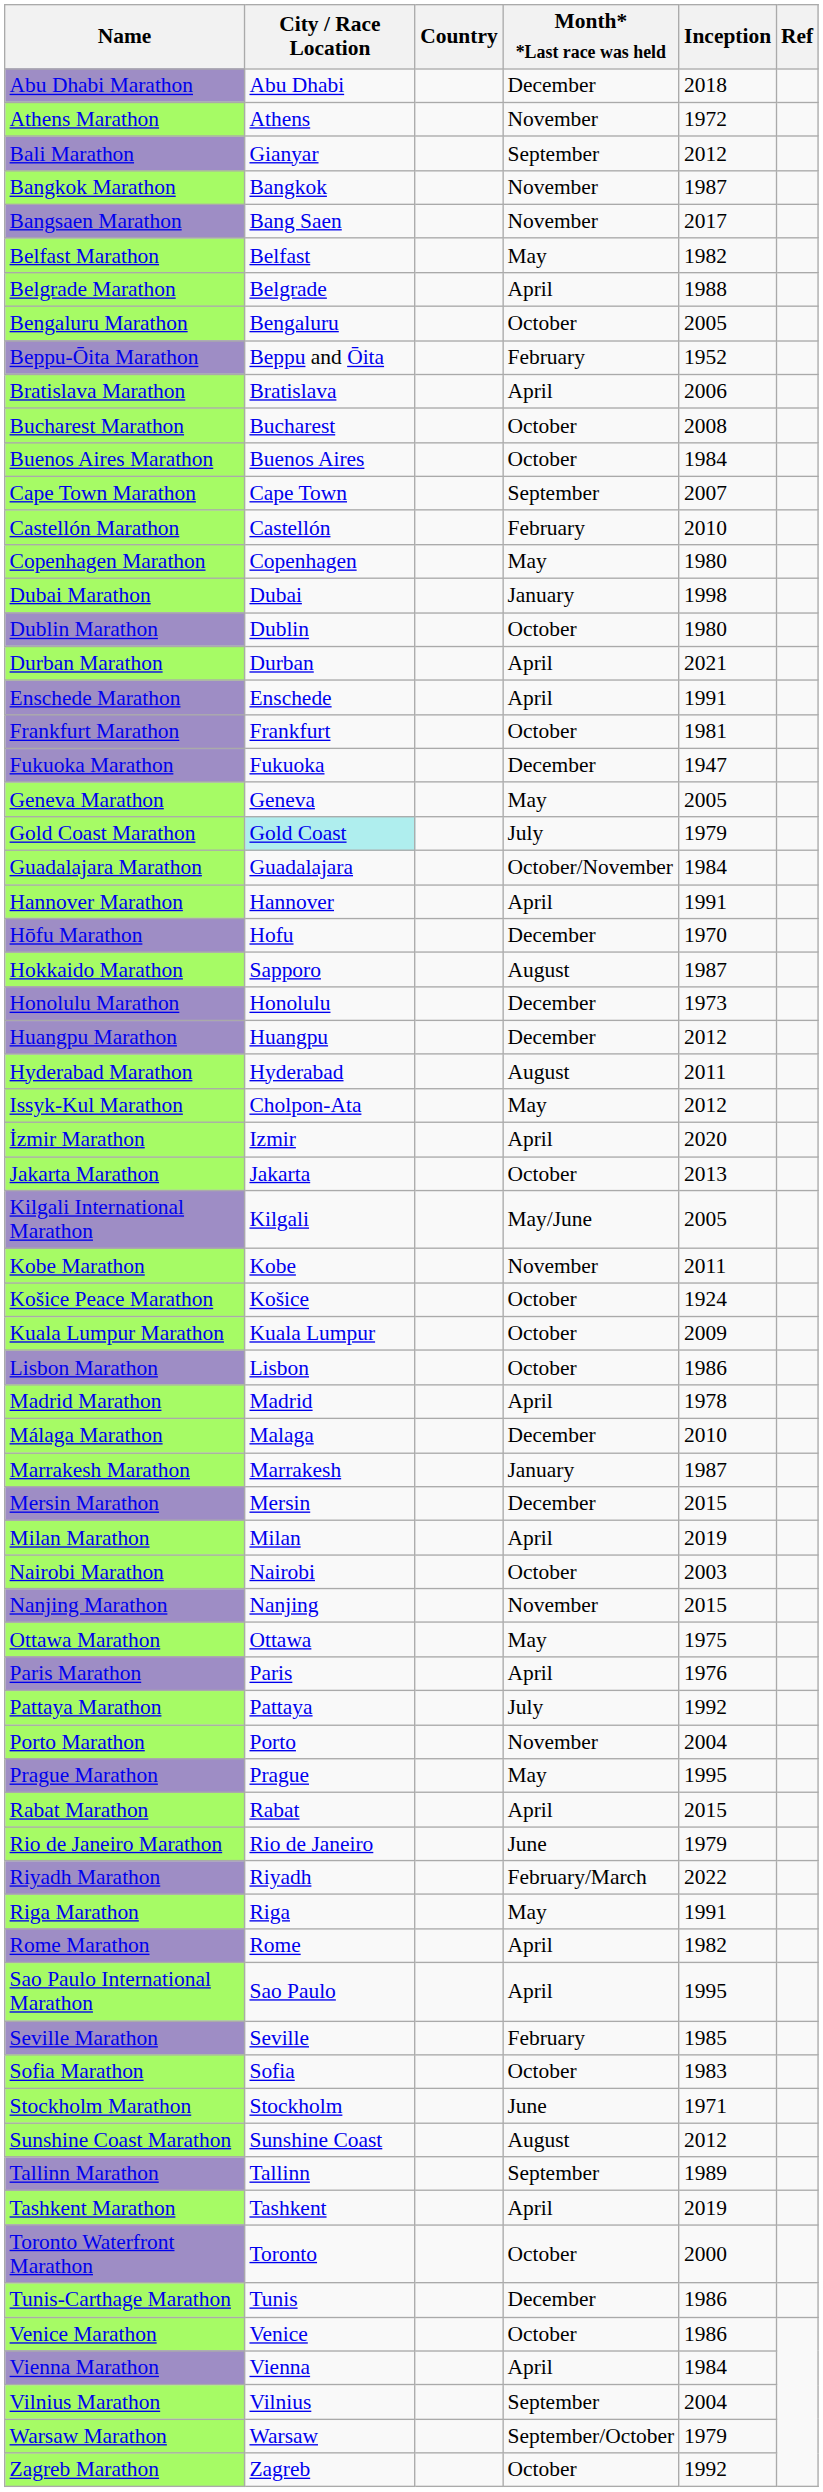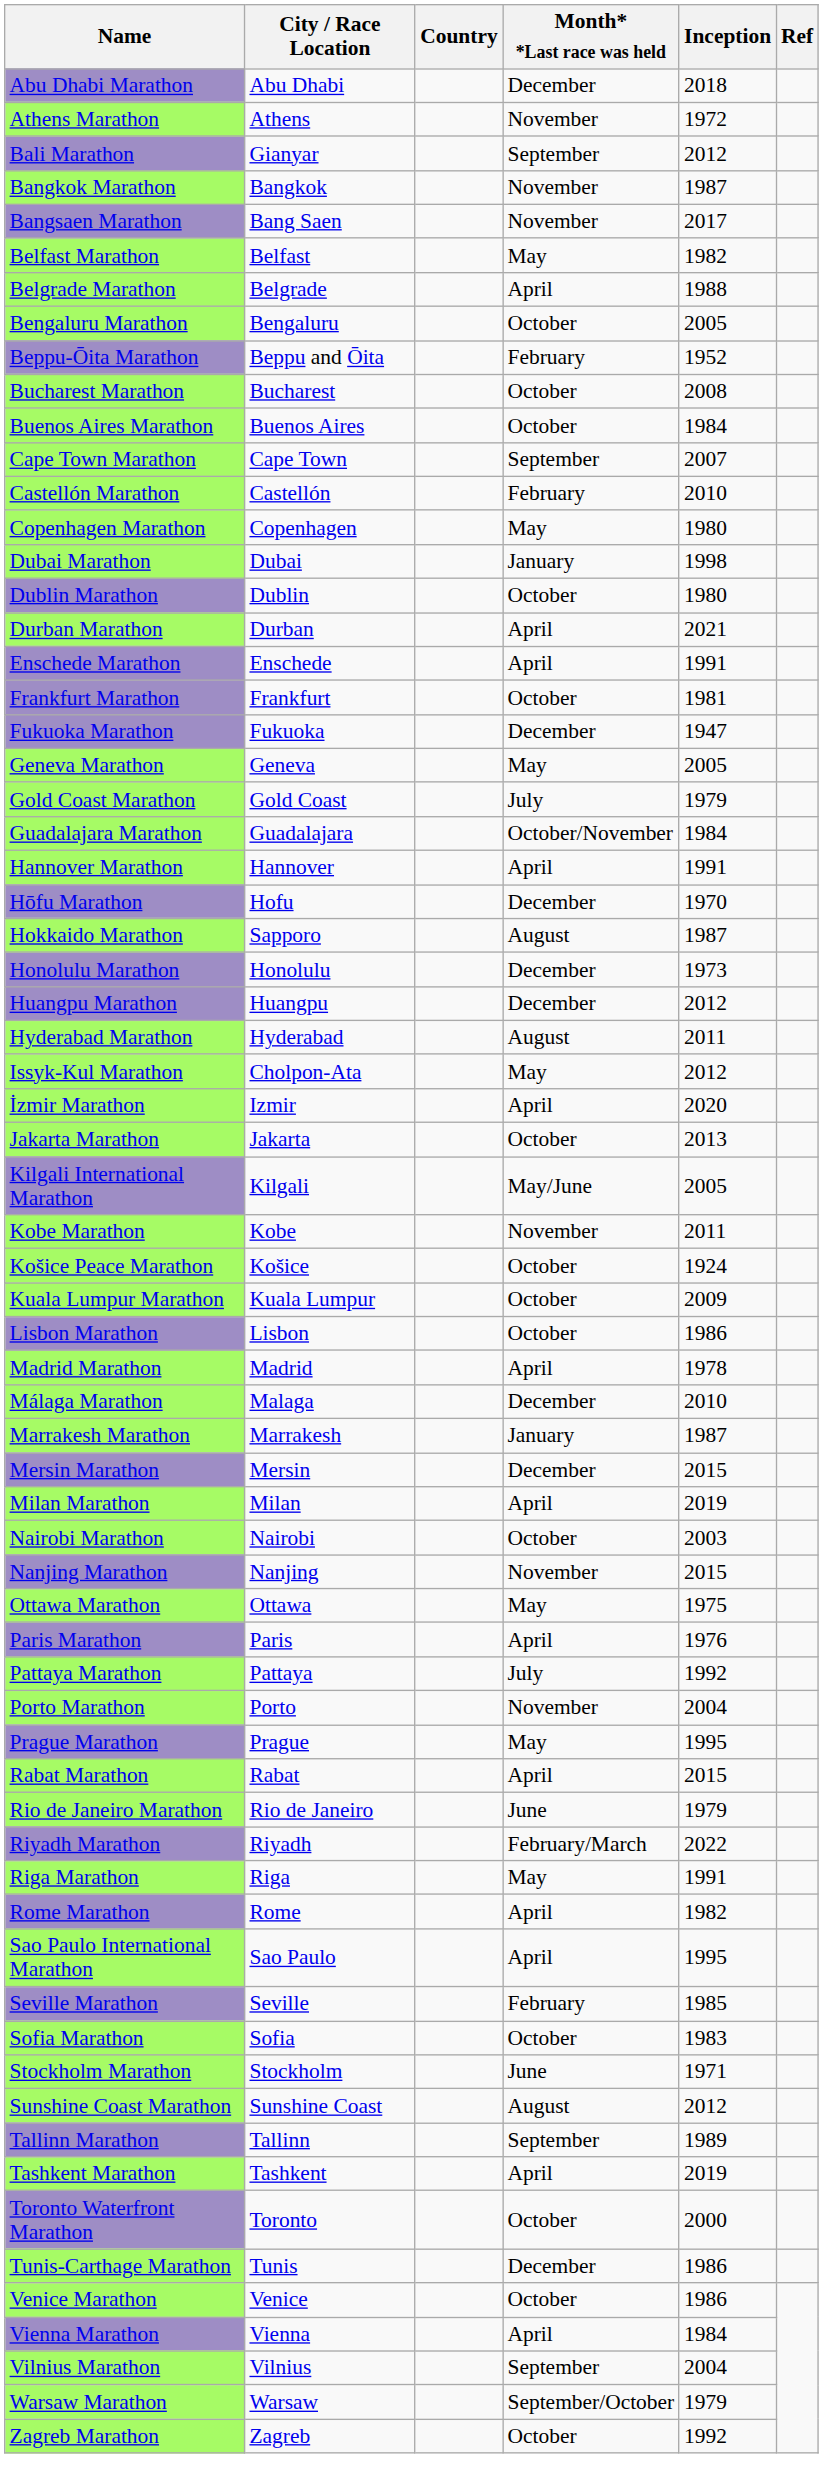- row: Bratislava Marathon | Bratislava | April | 2006
Gold Coast Marathon | City / Race Location: paleturquoise background -> no background
